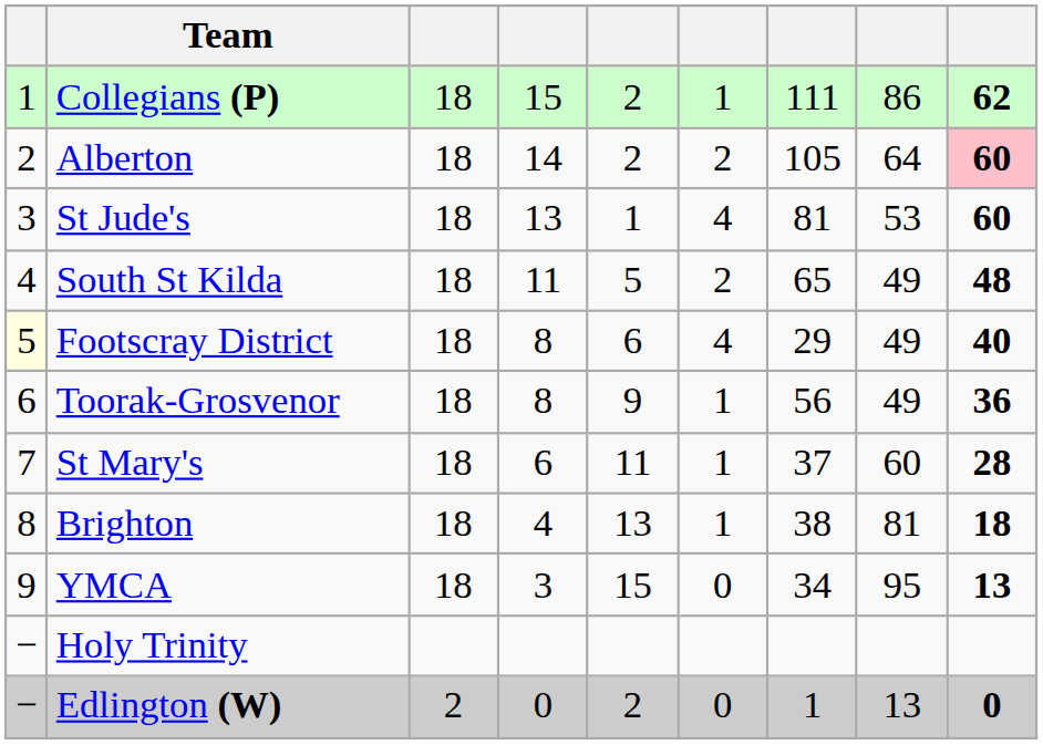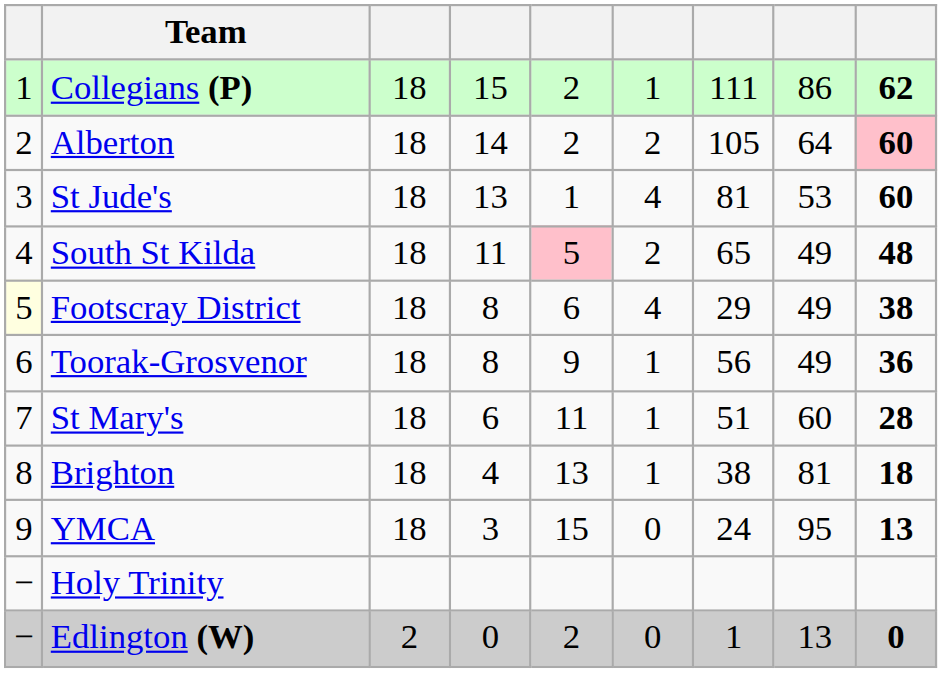South St Kilda | column 5: no background -> pink background
Footscray District | column 9: 40 -> 38
St Mary's | column 7: 37 -> 51
YMCA | column 7: 34 -> 24
